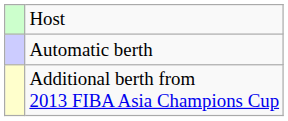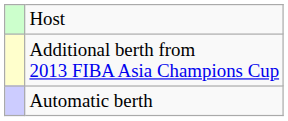rows swapped: Automatic berth <-> Additional berth from 2013 FIBA Asia Champions Cup
